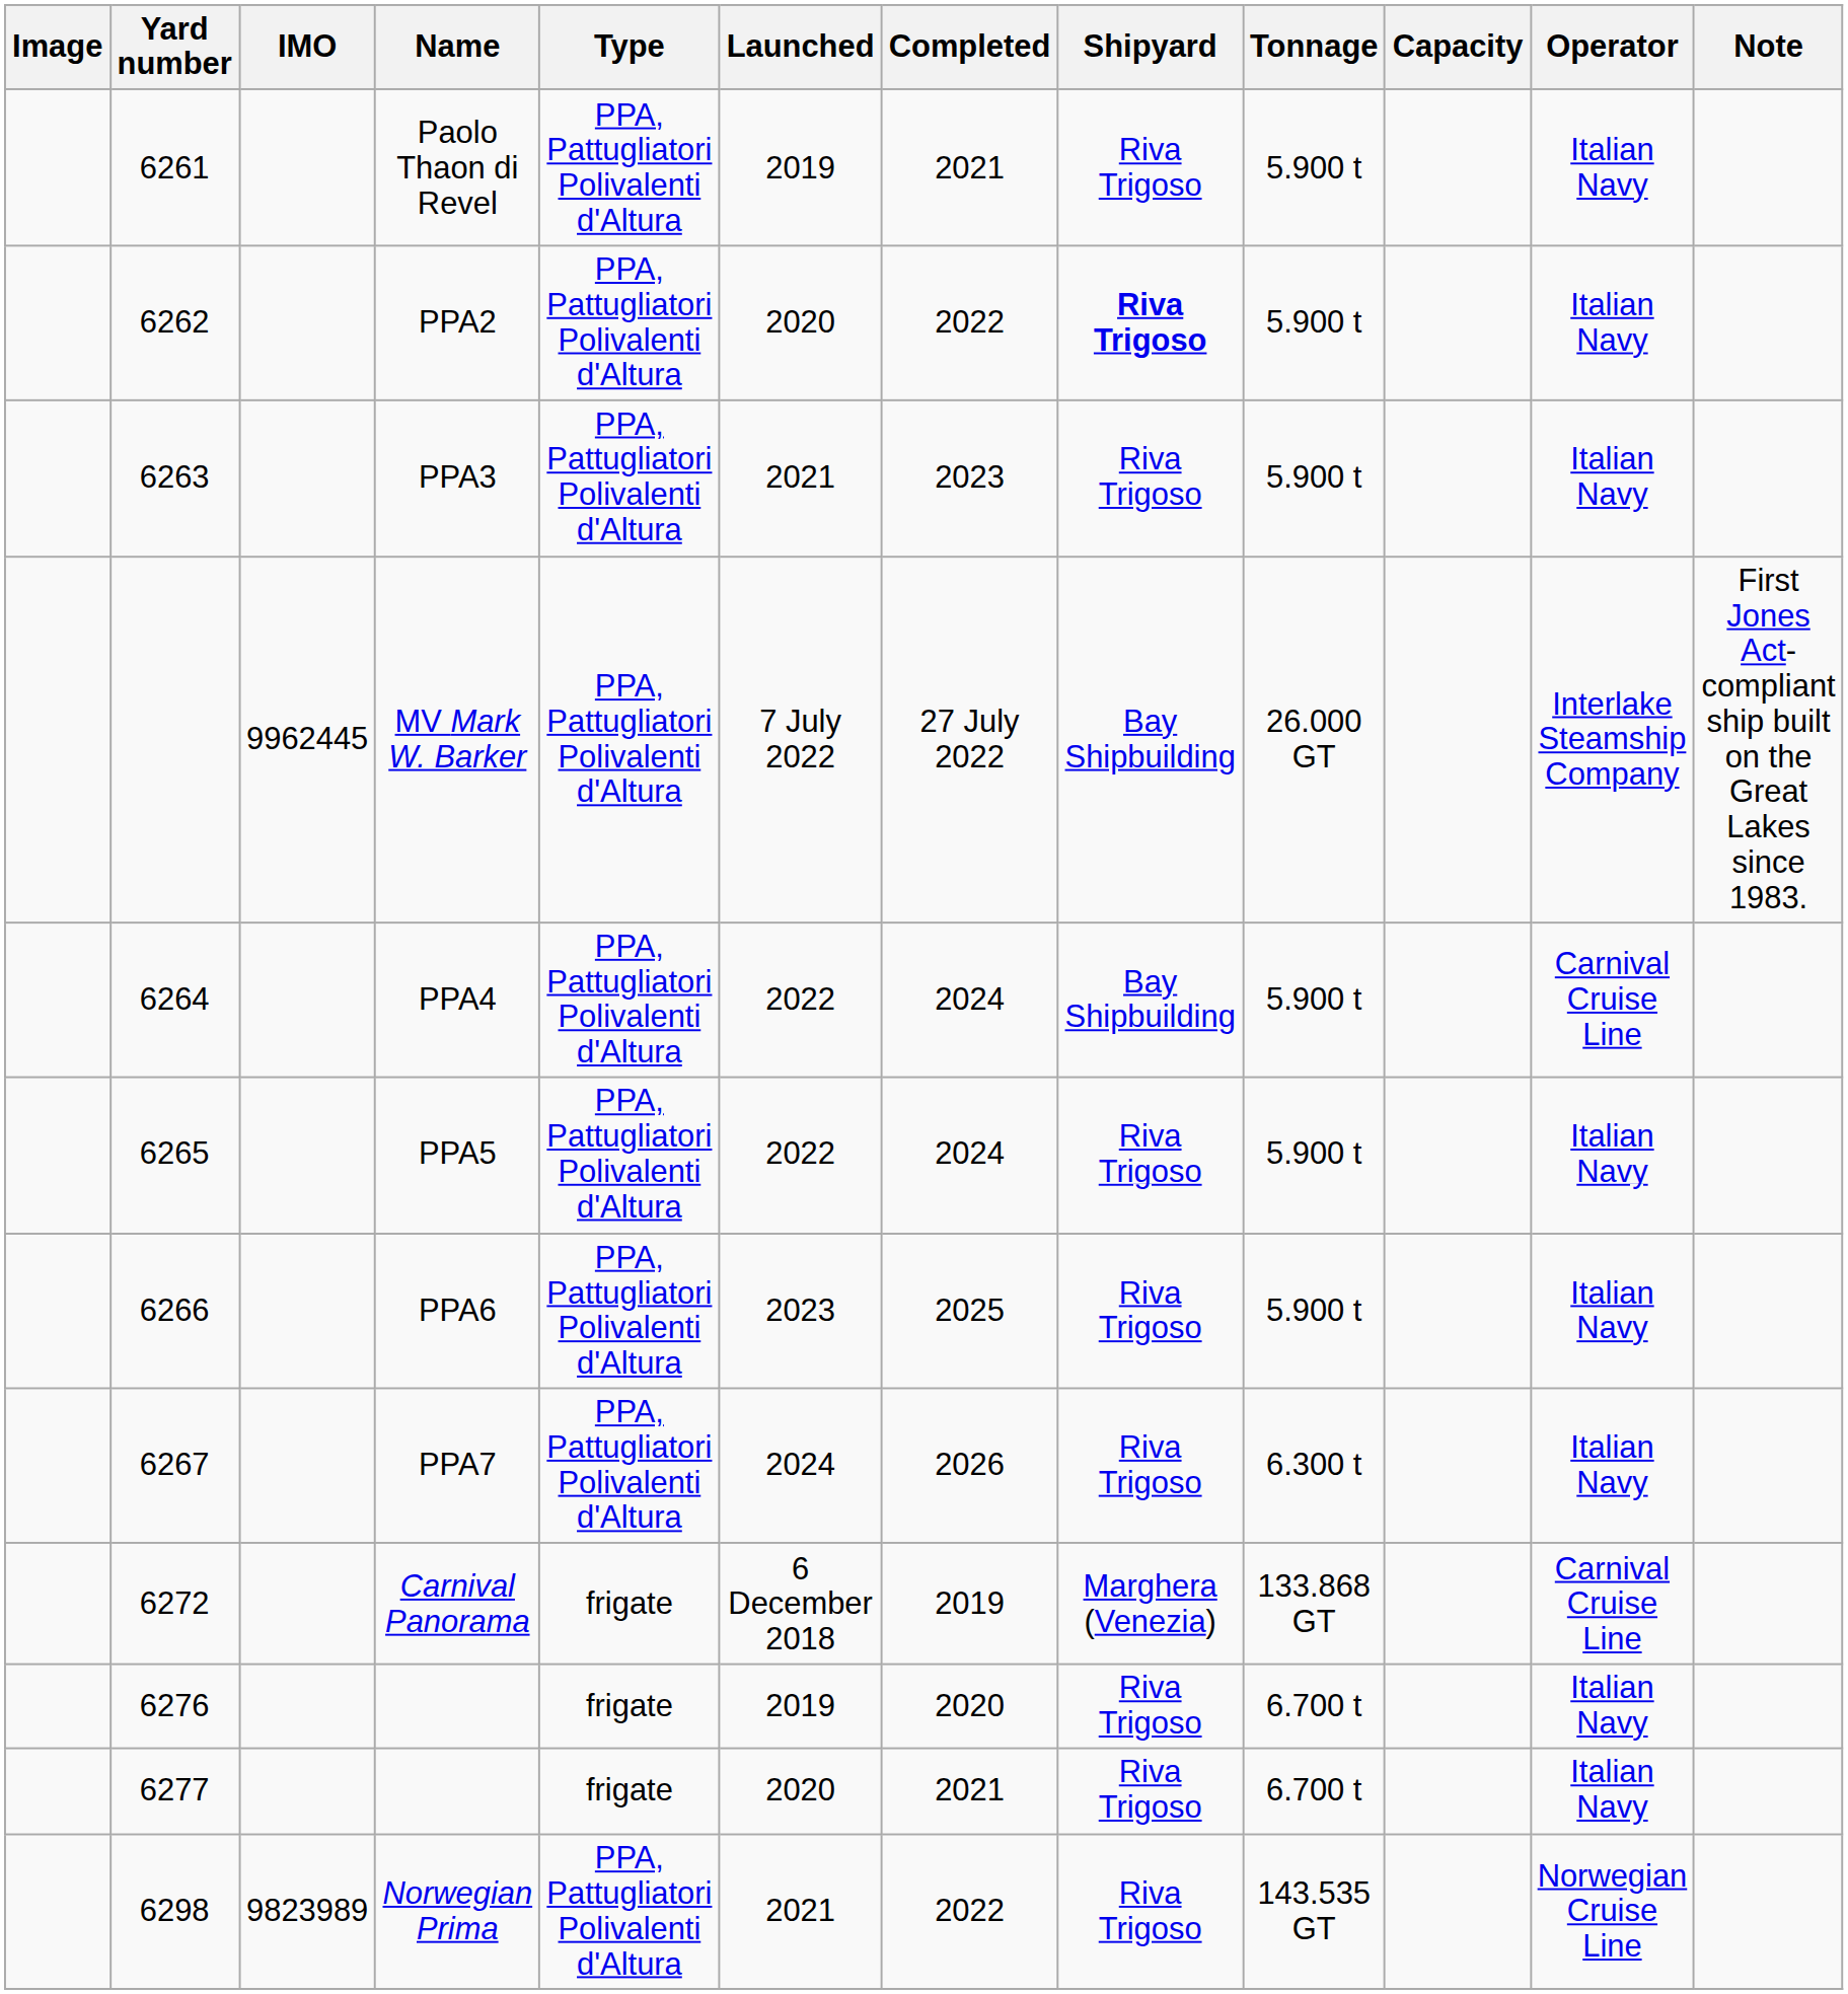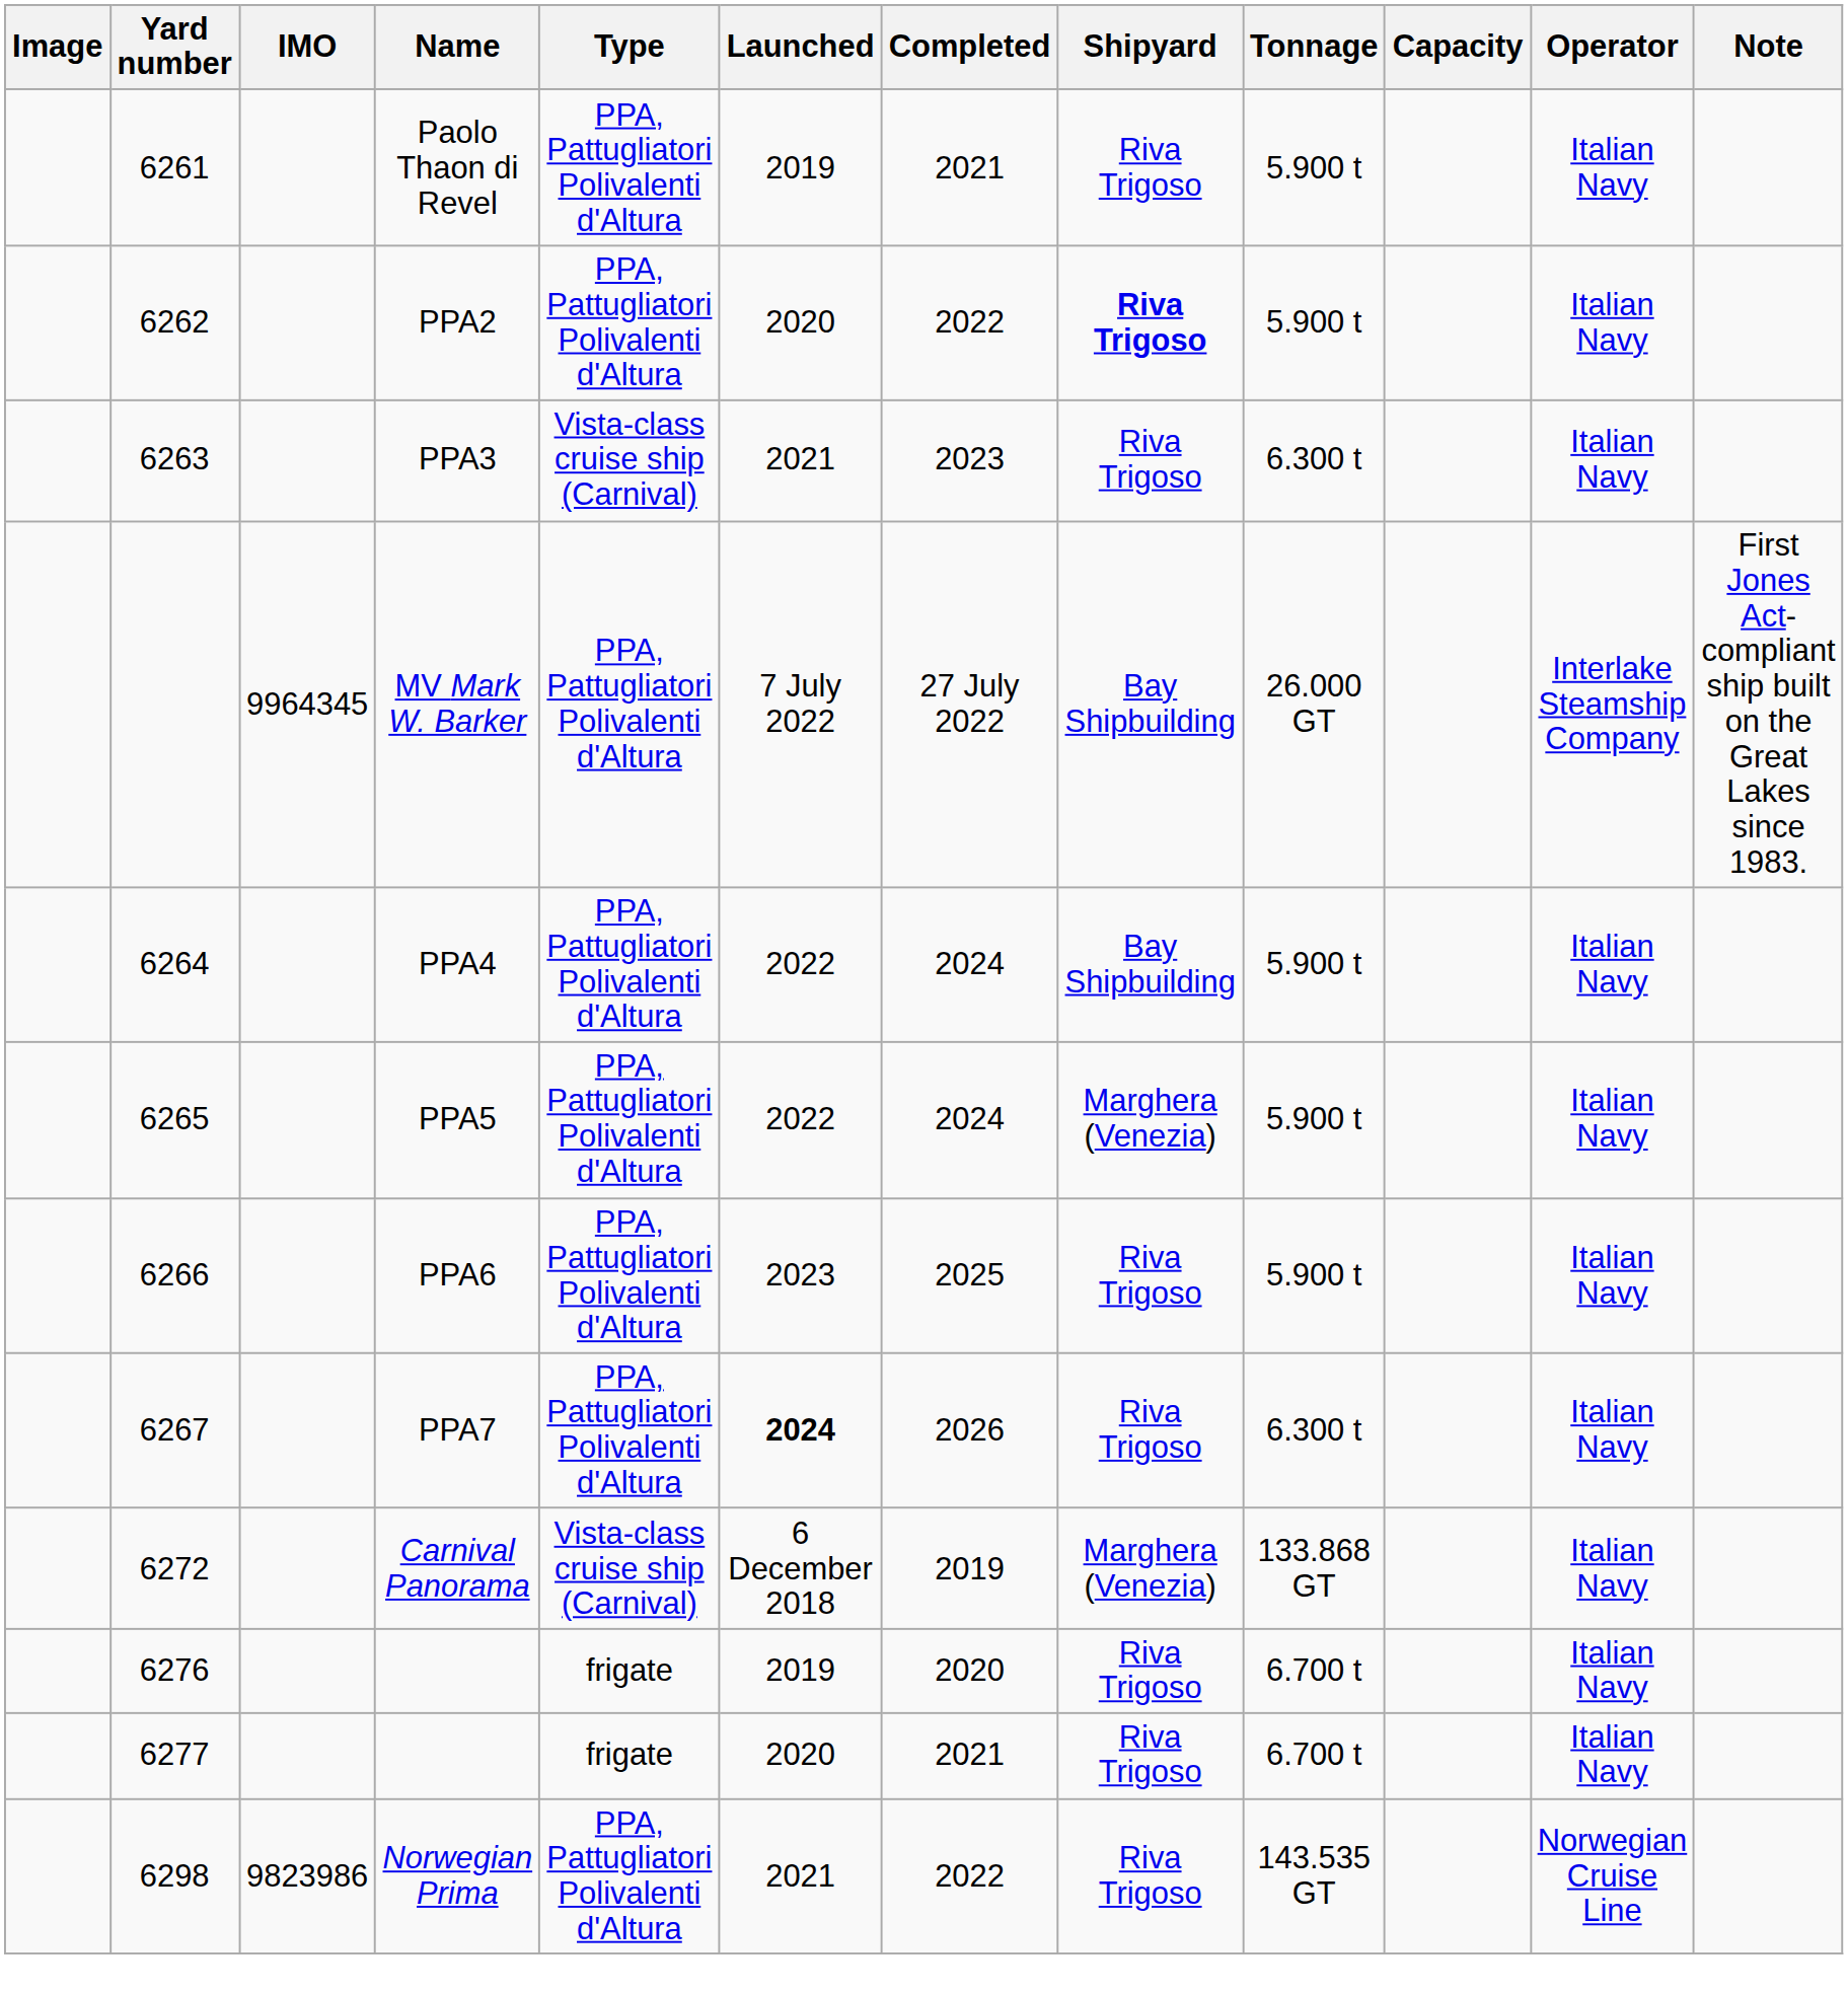PPA3 | Type: PPA, Pattugliatori Polivalenti d'Altura -> Vista-class cruise ship (Carnival)
PPA3 | Tonnage: 5.900 t -> 6.300 t
MV Mark W. Barker | IMO: 9962445 -> 9964345
PPA4 | Operator: Carnival Cruise Line -> Italian Navy
PPA5 | Shipyard: Riva Trigoso -> Marghera (Venezia)
PPA7 | Launched: normal -> bold
Carnival Panorama | Type: frigate -> Vista-class cruise ship (Carnival)
Carnival Panorama | Operator: Carnival Cruise Line -> Italian Navy
Norwegian Prima | IMO: 9823989 -> 9823986
